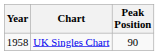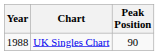UK Singles Chart | Year: 1958 -> 1988
